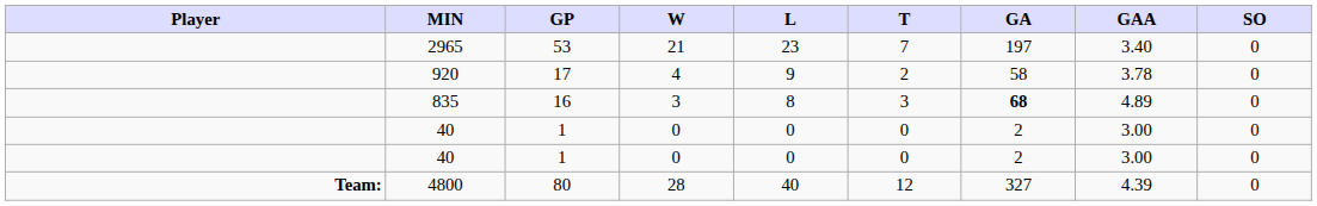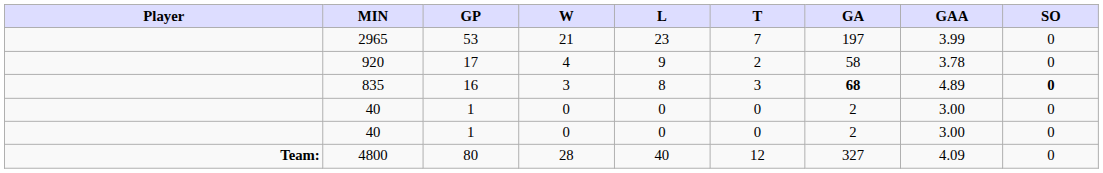2965 | GAA: 3.40 -> 3.99
835 | SO: normal -> bold
4800 | GAA: 4.39 -> 4.09
